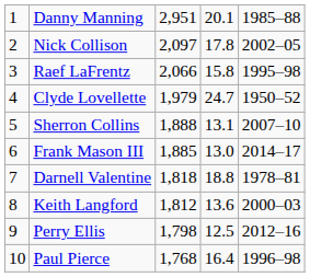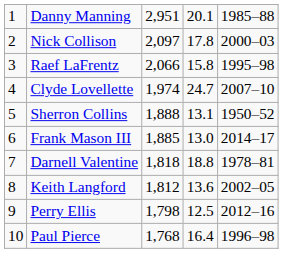Nick Collison | column 5: 2002–05 -> 2000–03
Clyde Lovellette | column 3: 1,979 -> 1,974
Clyde Lovellette | column 5: 1950–52 -> 2007–10
Sherron Collins | column 5: 2007–10 -> 1950–52
Keith Langford | column 5: 2000–03 -> 2002–05
